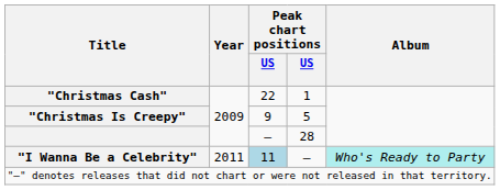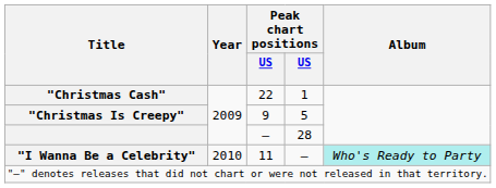"I Wanna Be a Celebrity" | Year: 2011 -> 2010
"I Wanna Be a Celebrity" | column 3: lightblue background -> no background
